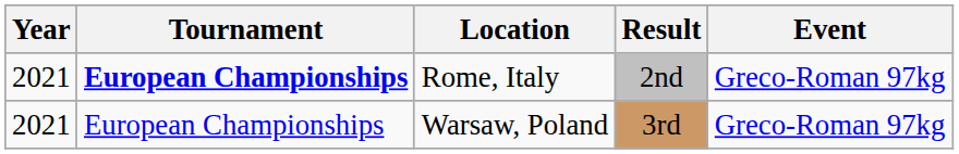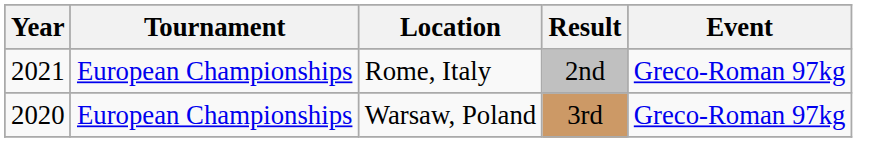Rome, Italy | Tournament: bold -> normal
Warsaw, Poland | Year: 2021 -> 2020
